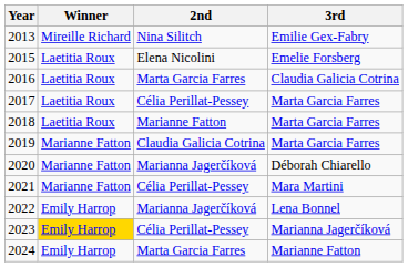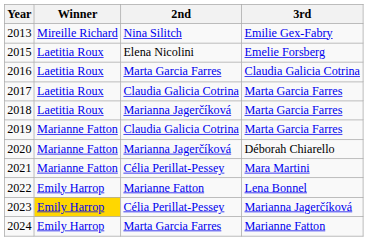2017 | 2nd: Célia Perillat-Pessey -> Claudia Galicia Cotrina
2018 | 2nd: Marianne Fatton -> Marianna Jagerčíková
2022 | 2nd: Marianna Jagerčíková -> Marianne Fatton
